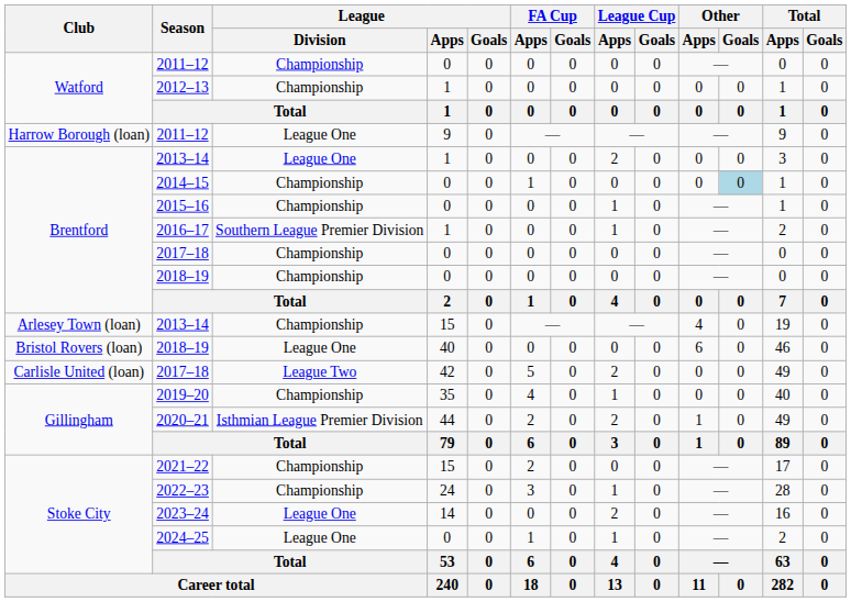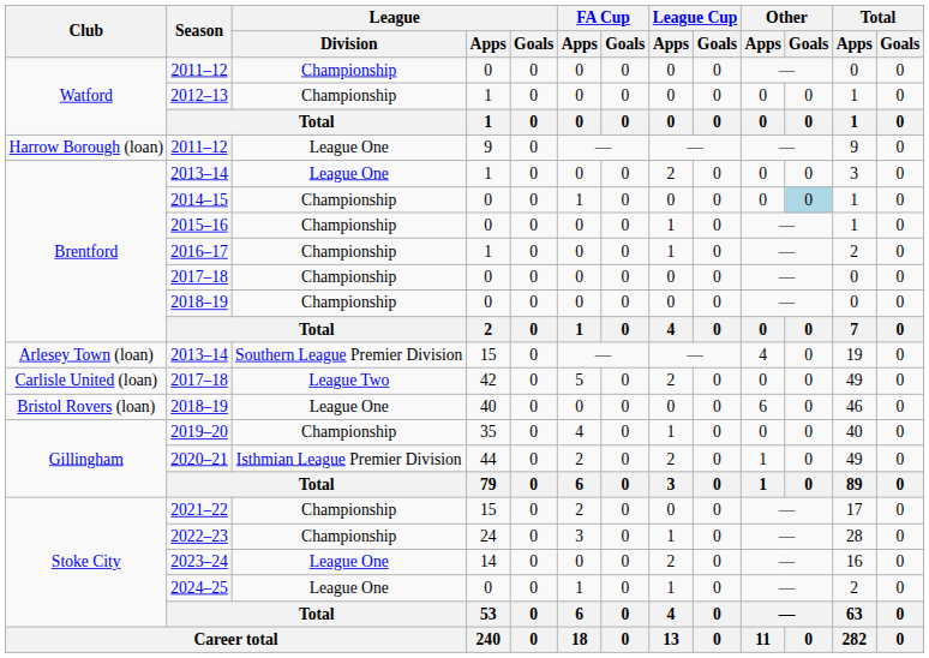2016–17 | League / Division: Southern League Premier Division -> Championship
2013–14 / 15 | League / Division: Championship -> Southern League Premier Division
rows swapped: 2017–18 / 42 <-> 2018–19 / 40
